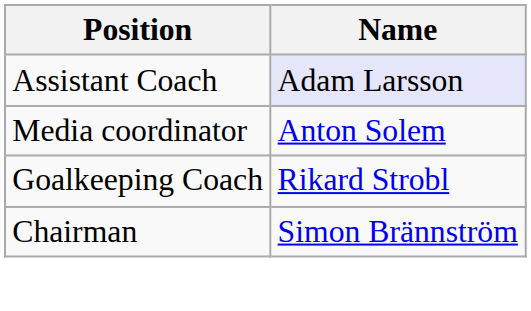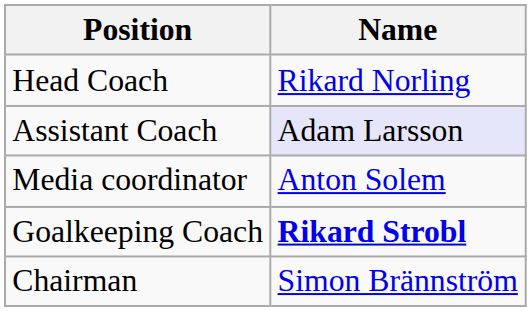+ row: Head Coach | Rikard Norling
Goalkeeping Coach | Name: normal -> bold
